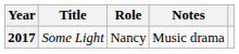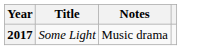- column: Role | Nancy
